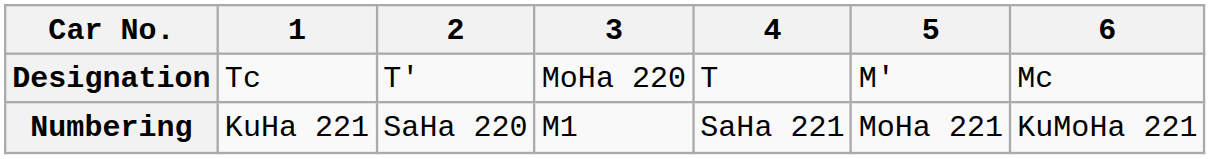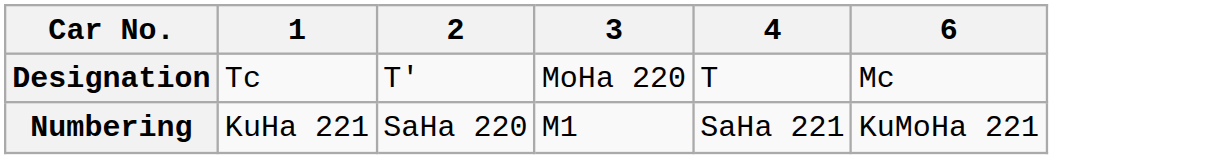- column: 5 | M' | MoHa 221
